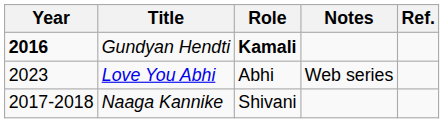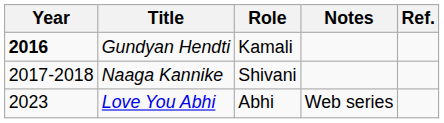Gundyan Hendti | Role: bold -> normal
rows swapped: Naaga Kannike <-> Love You Abhi
